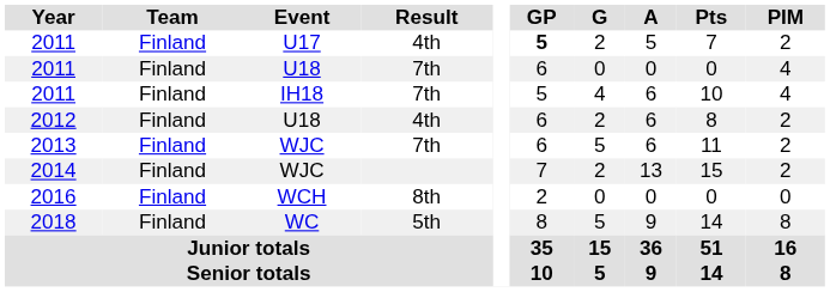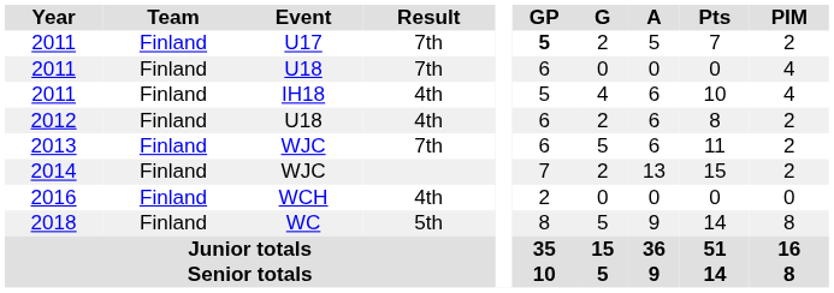2011 / U17 | Result: 4th -> 7th
2011 / IH18 | Result: 7th -> 4th
2016 | Result: 8th -> 4th
